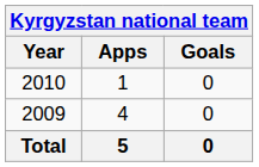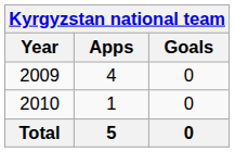rows swapped: 2009 <-> 2010
